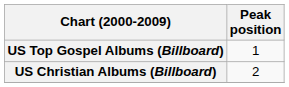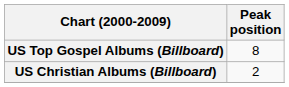US Top Gospel Albums (Billboard) | Peak position: 1 -> 8
